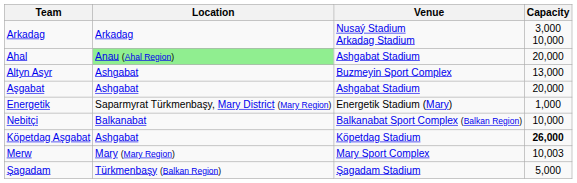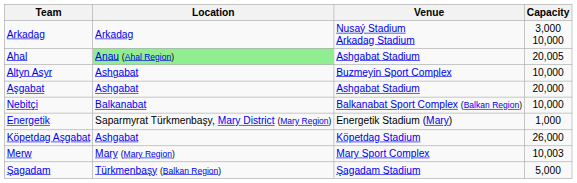Ahal | Capacity: 20,000 -> 20,005
Altyn Asyr | Capacity: 13,000 -> 10,000
rows swapped: Nebitçi <-> Energetik
Köpetdag Aşgabat | Capacity: bold -> normal
